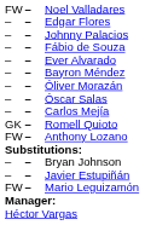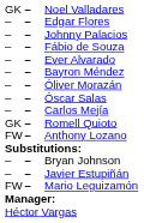Noel Valladares | column 1: FW -> GK
